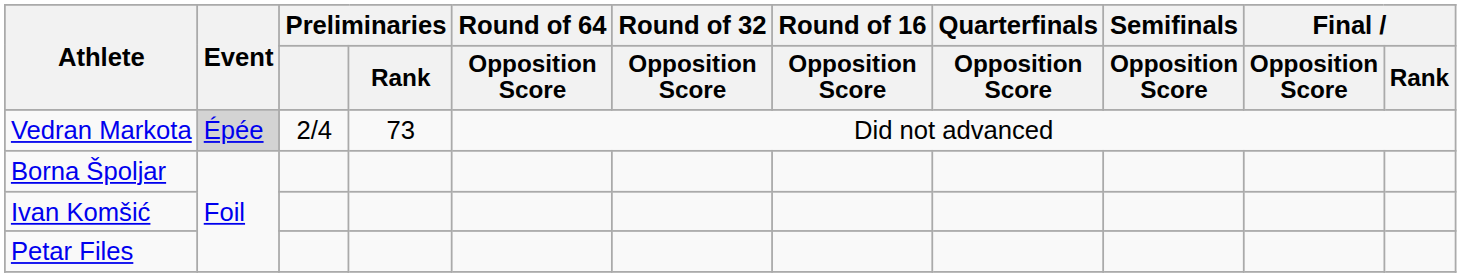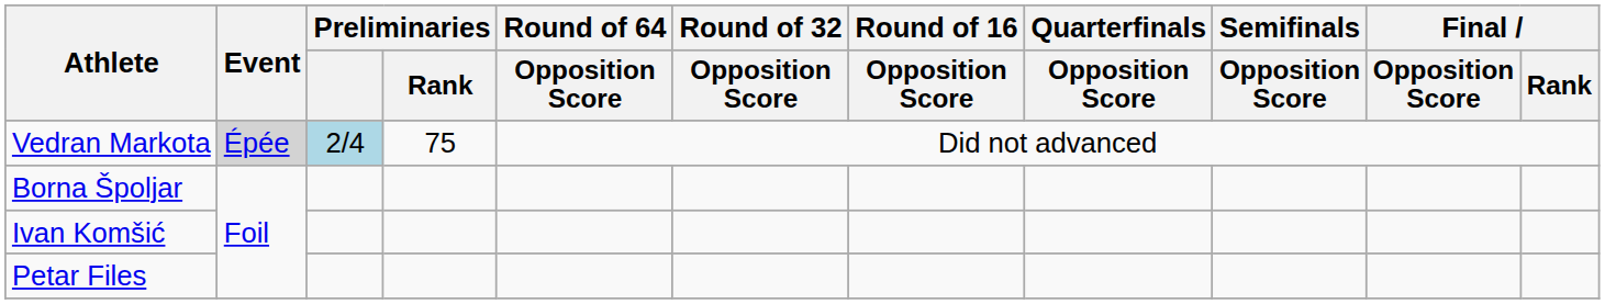Vedran Markota | Preliminaries: no background -> lightblue background
Vedran Markota | Preliminaries / Rank: 73 -> 75
